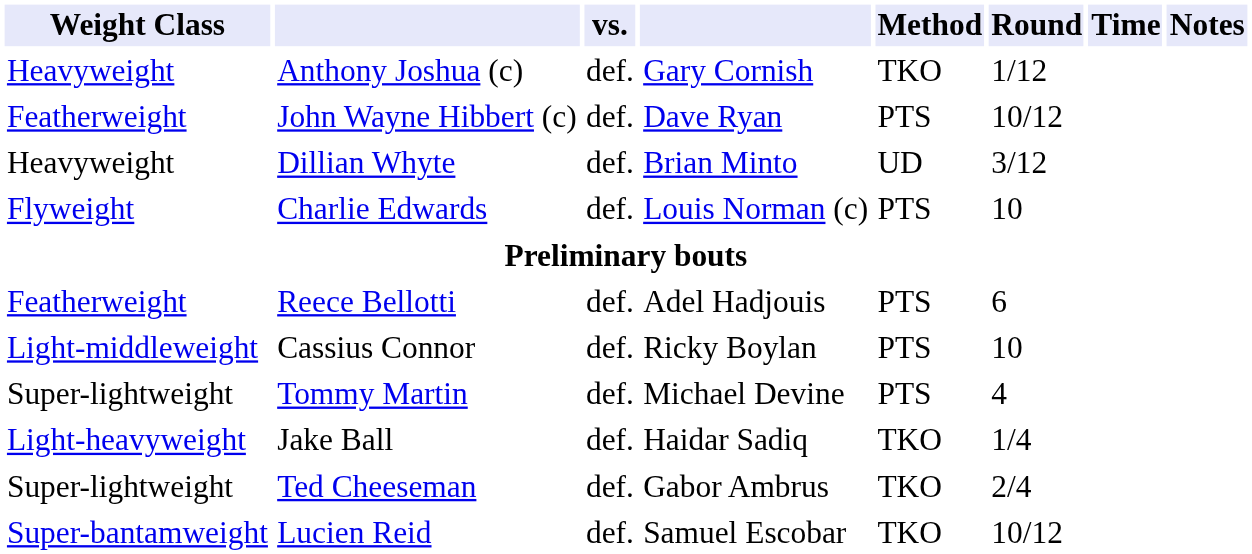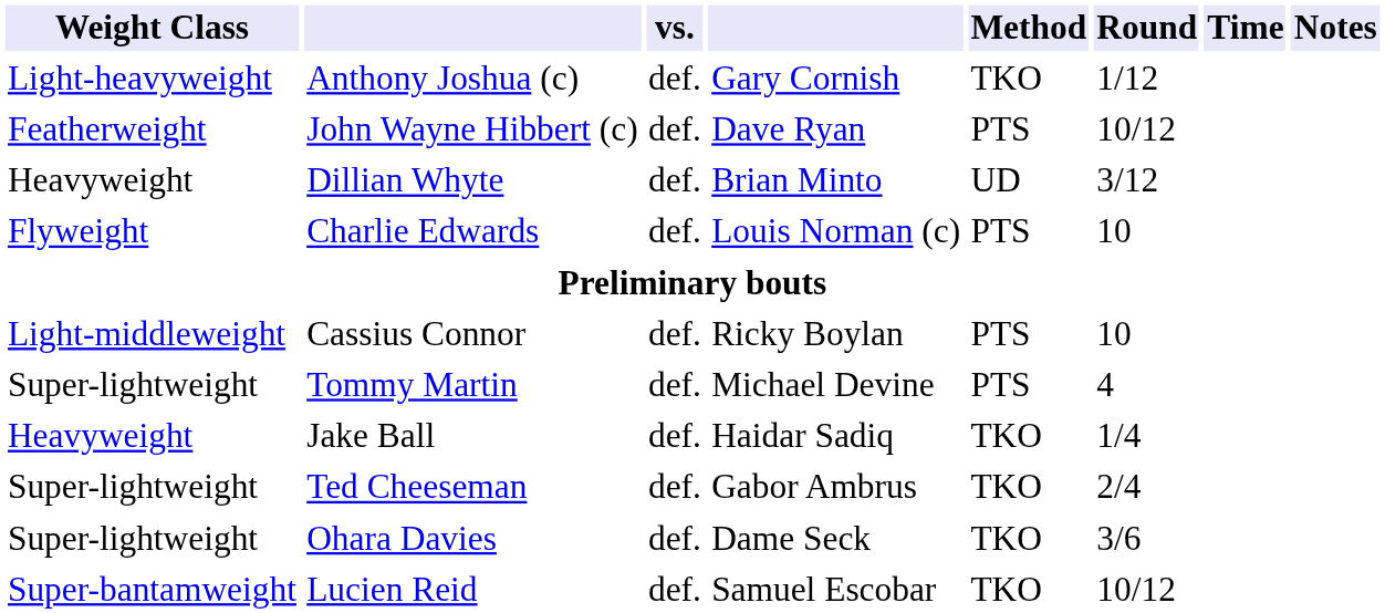Anthony Joshua (c) | Weight Class: Heavyweight -> Light-heavyweight
- row: Featherweight | Reece Bellotti | def. | Adel Hadjouis | PTS | 6
Jake Ball | Weight Class: Light-heavyweight -> Heavyweight
+ row: Super-lightweight | Ohara Davies | def. | Dame Seck | TKO | 3/6
